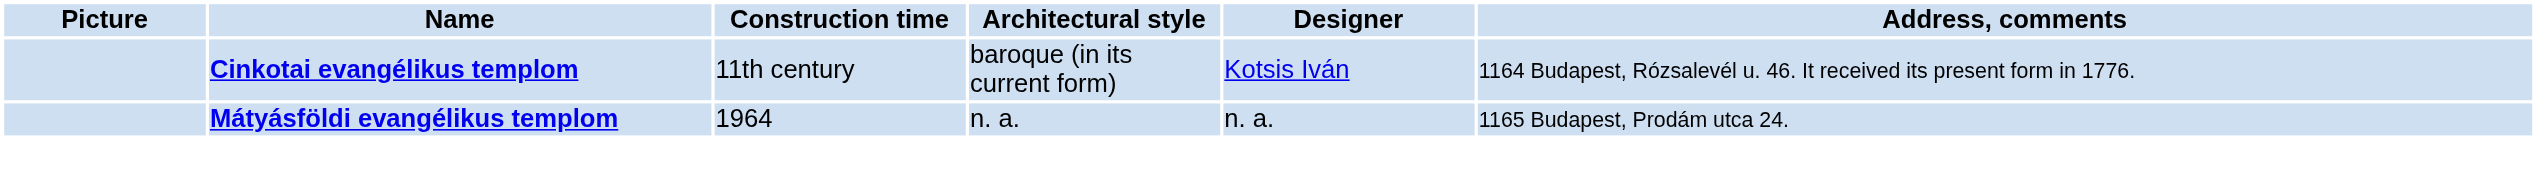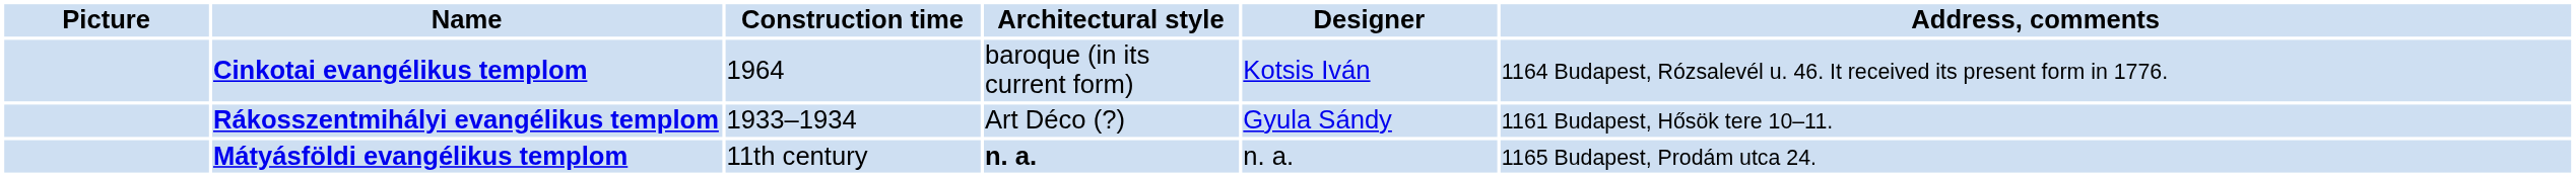Cinkotai evangélikus templom | Construction time: 11th century -> 1964
+ row: Rákosszentmihályi evangélikus templom | 1933–1934 | Art Déco (?) | Gyula Sándy | 1161 Budapest, Hősök tere 10–11.
Mátyásföldi evangélikus templom | Construction time: 1964 -> 11th century
Mátyásföldi evangélikus templom | Architectural style: normal -> bold
